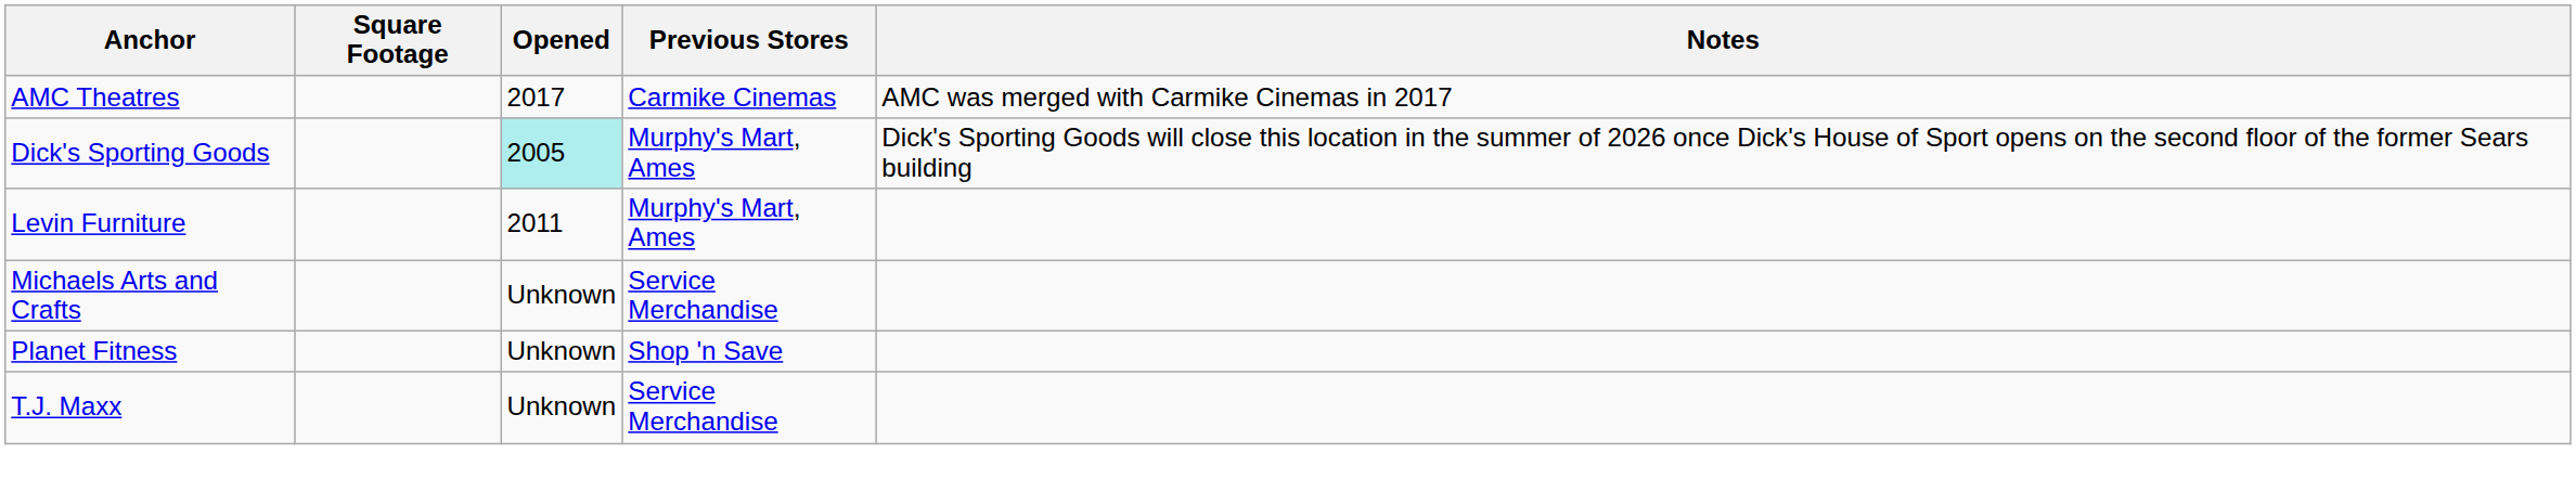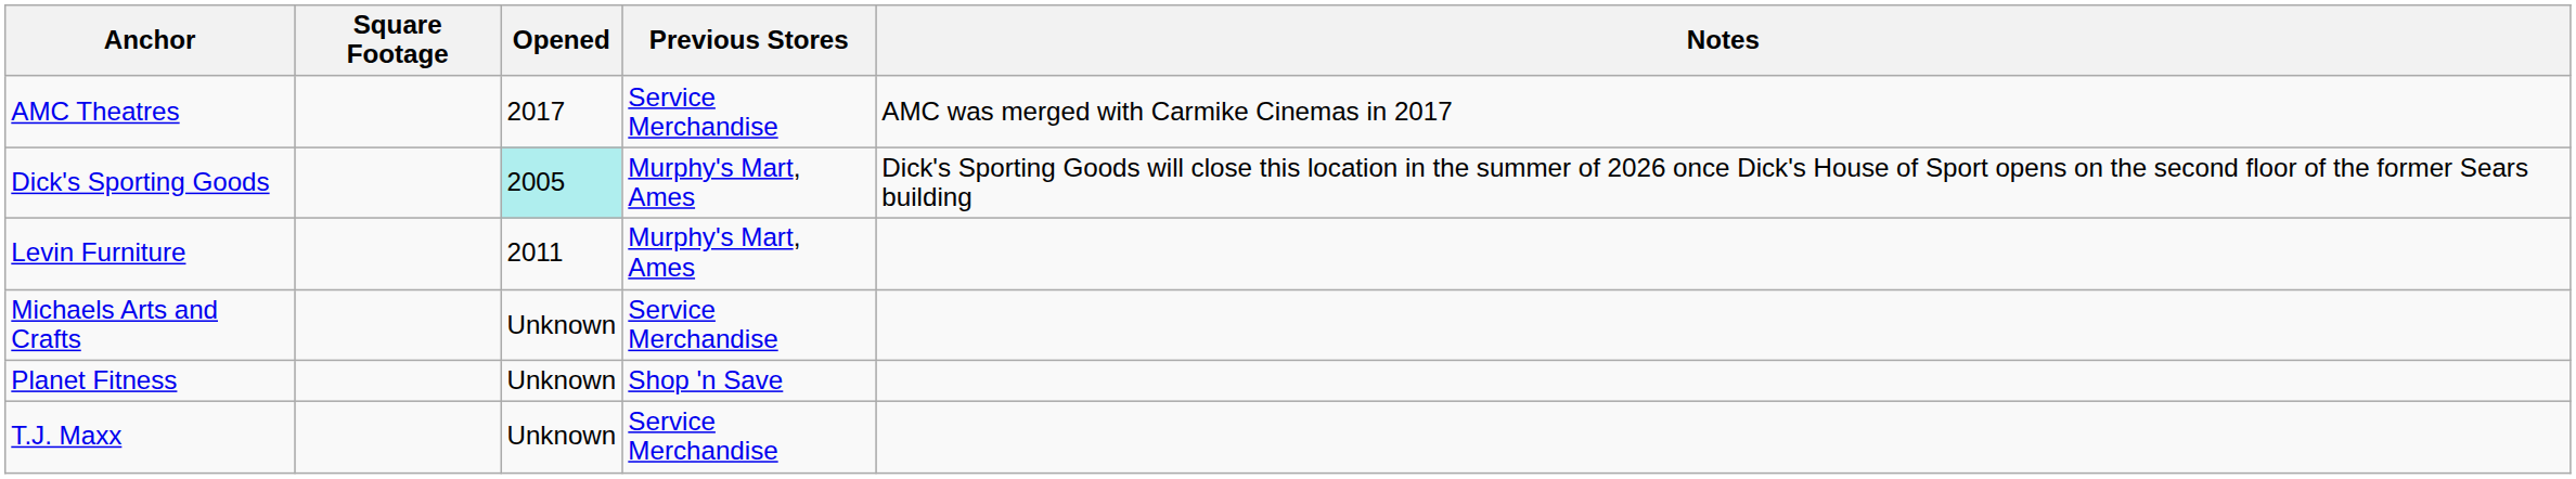AMC Theatres | Previous Stores: Carmike Cinemas -> Service Merchandise
